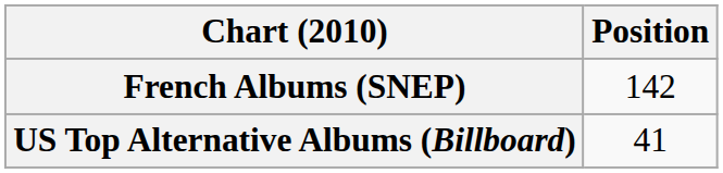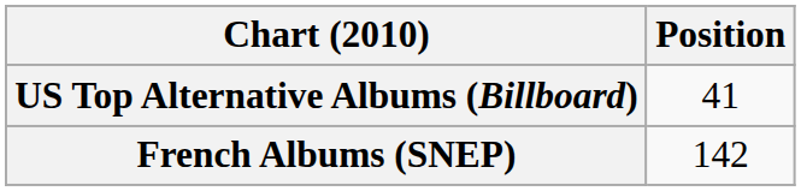rows swapped: French Albums (SNEP) <-> US Top Alternative Albums (Billboard)
